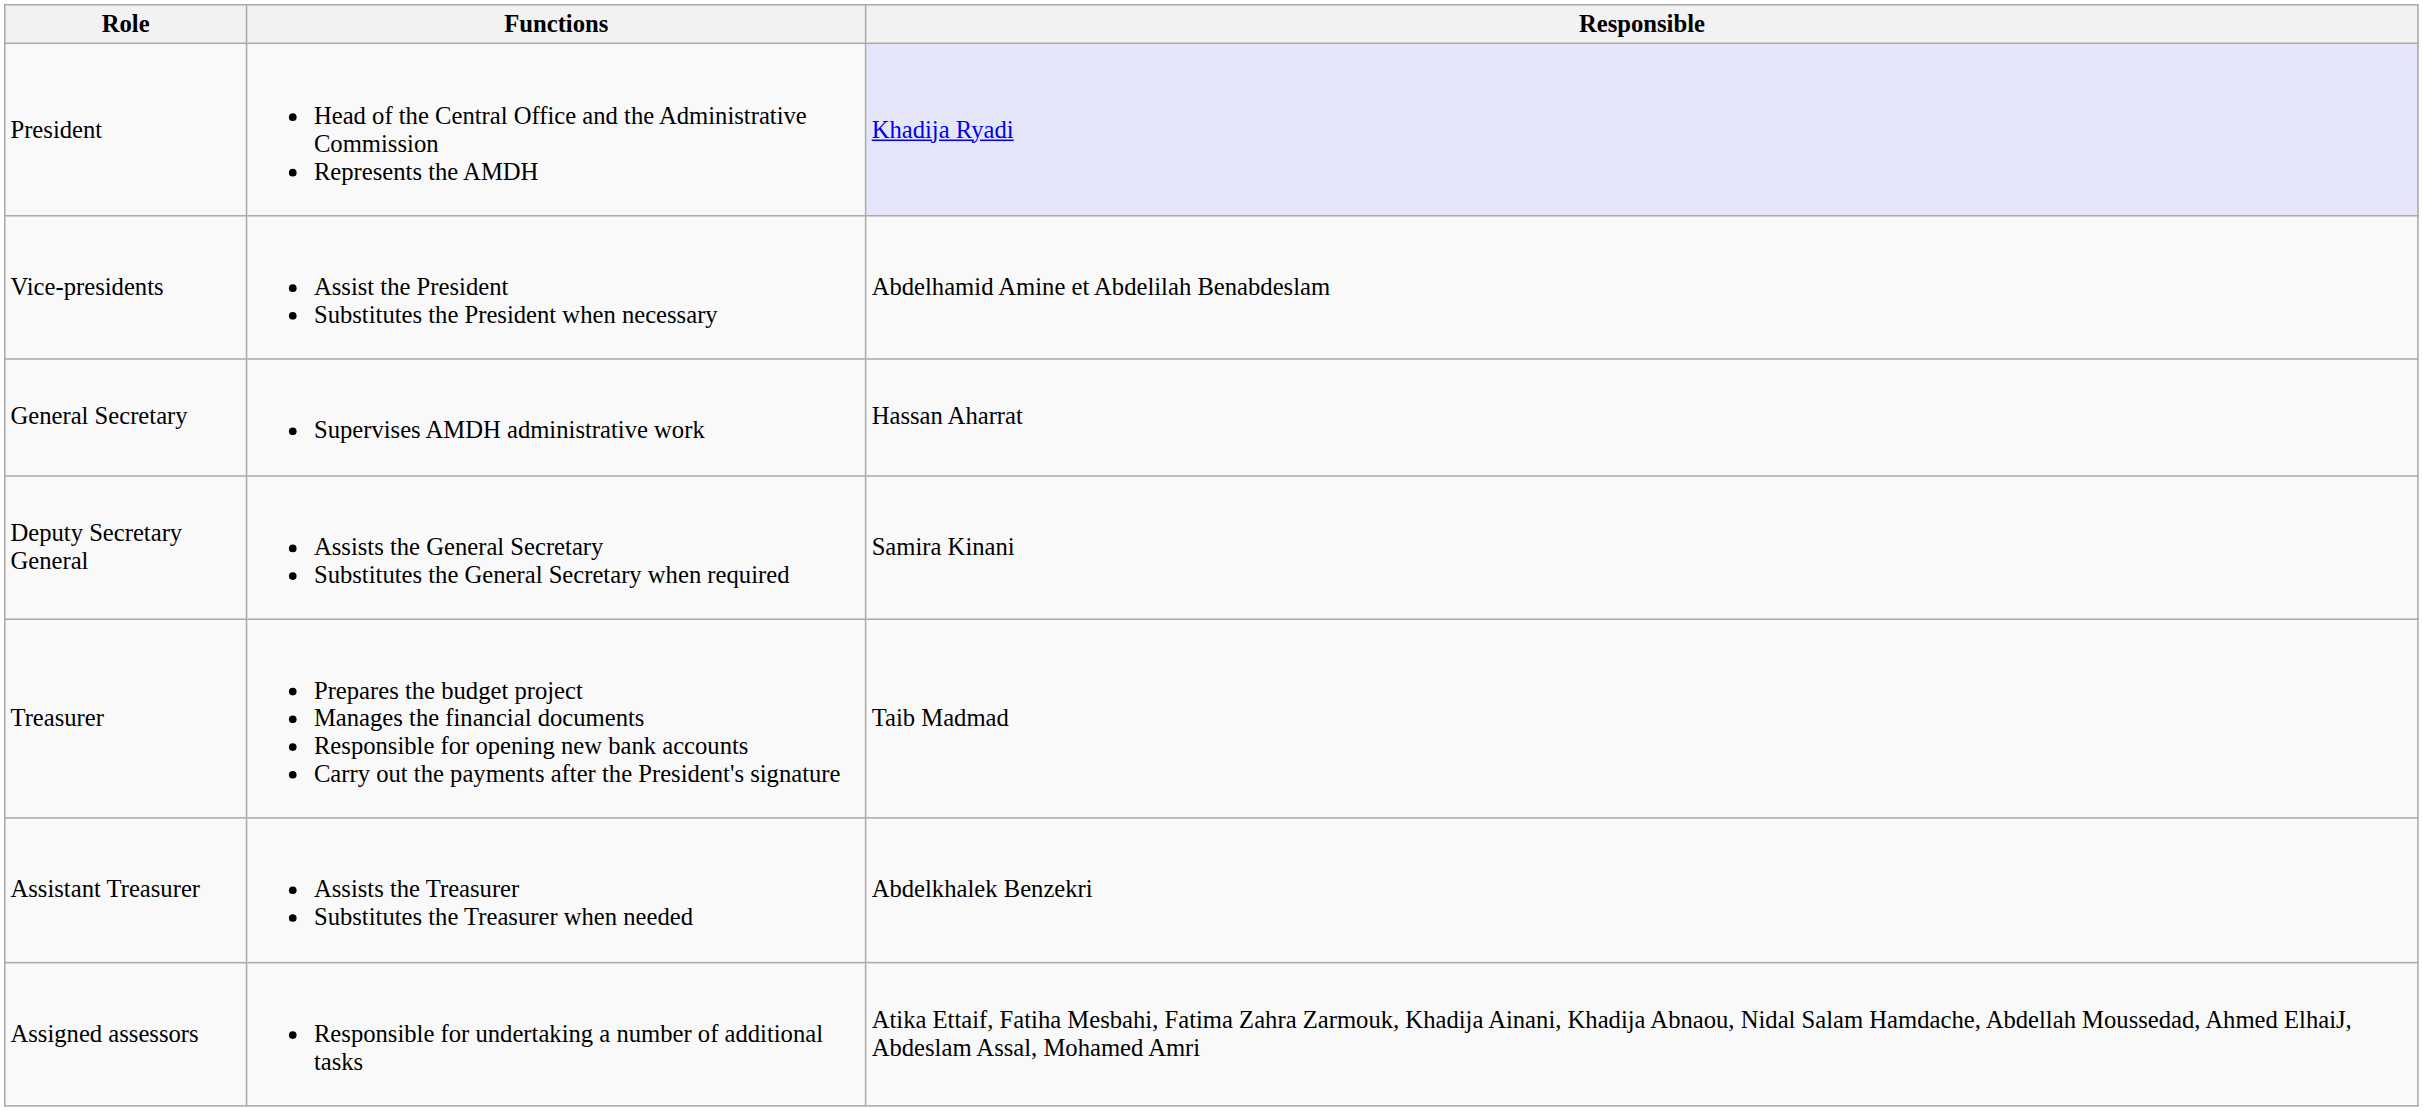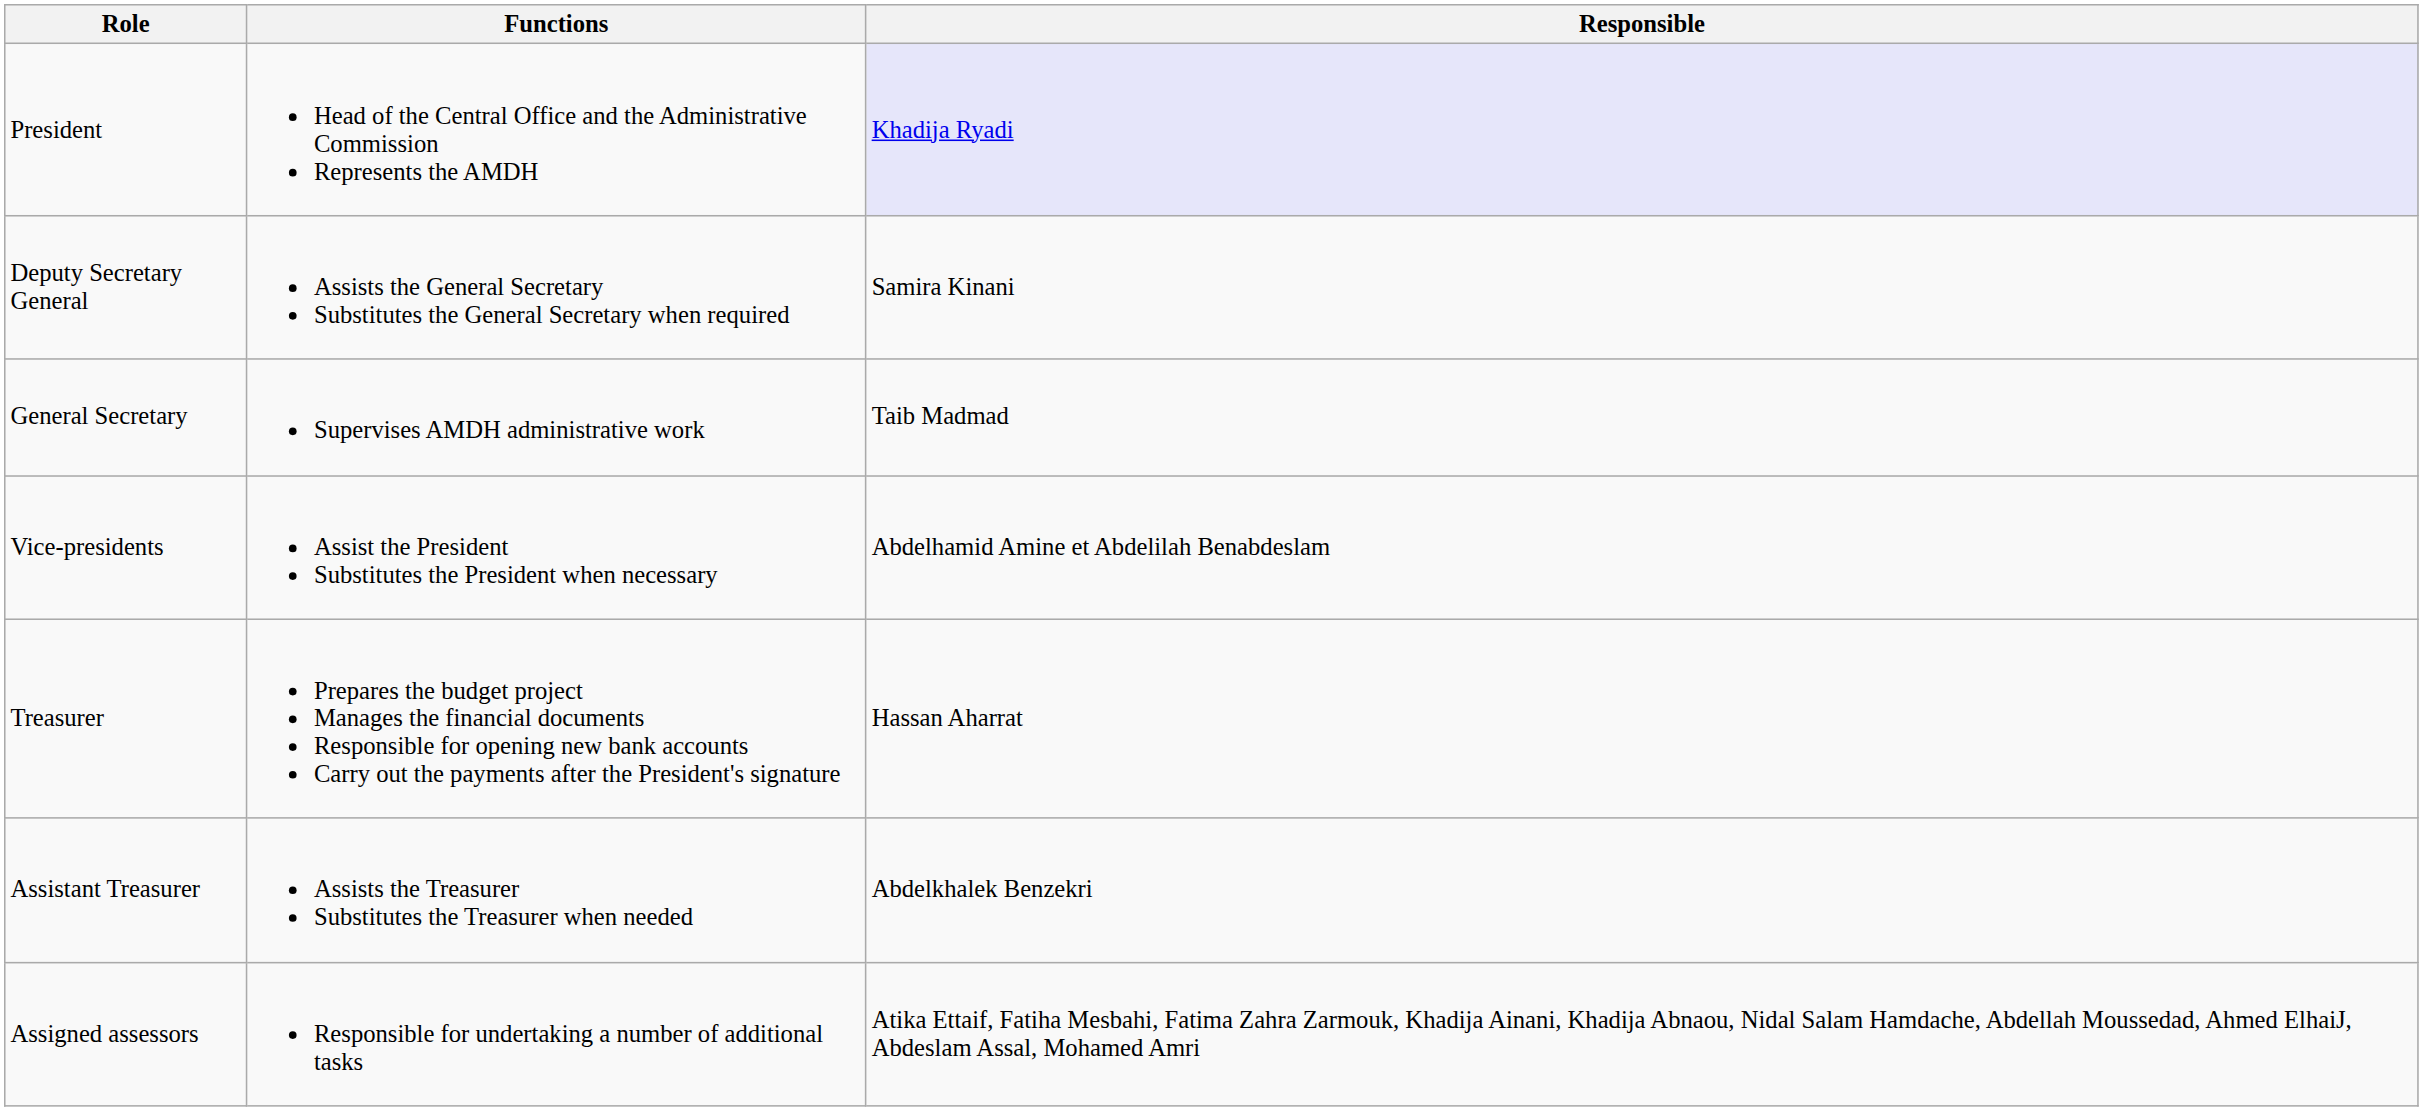rows swapped: Vice-presidents <-> Deputy Secretary General
General Secretary | Responsible: Hassan Aharrat -> Taib Madmad
Treasurer | Responsible: Taib Madmad -> Hassan Aharrat
